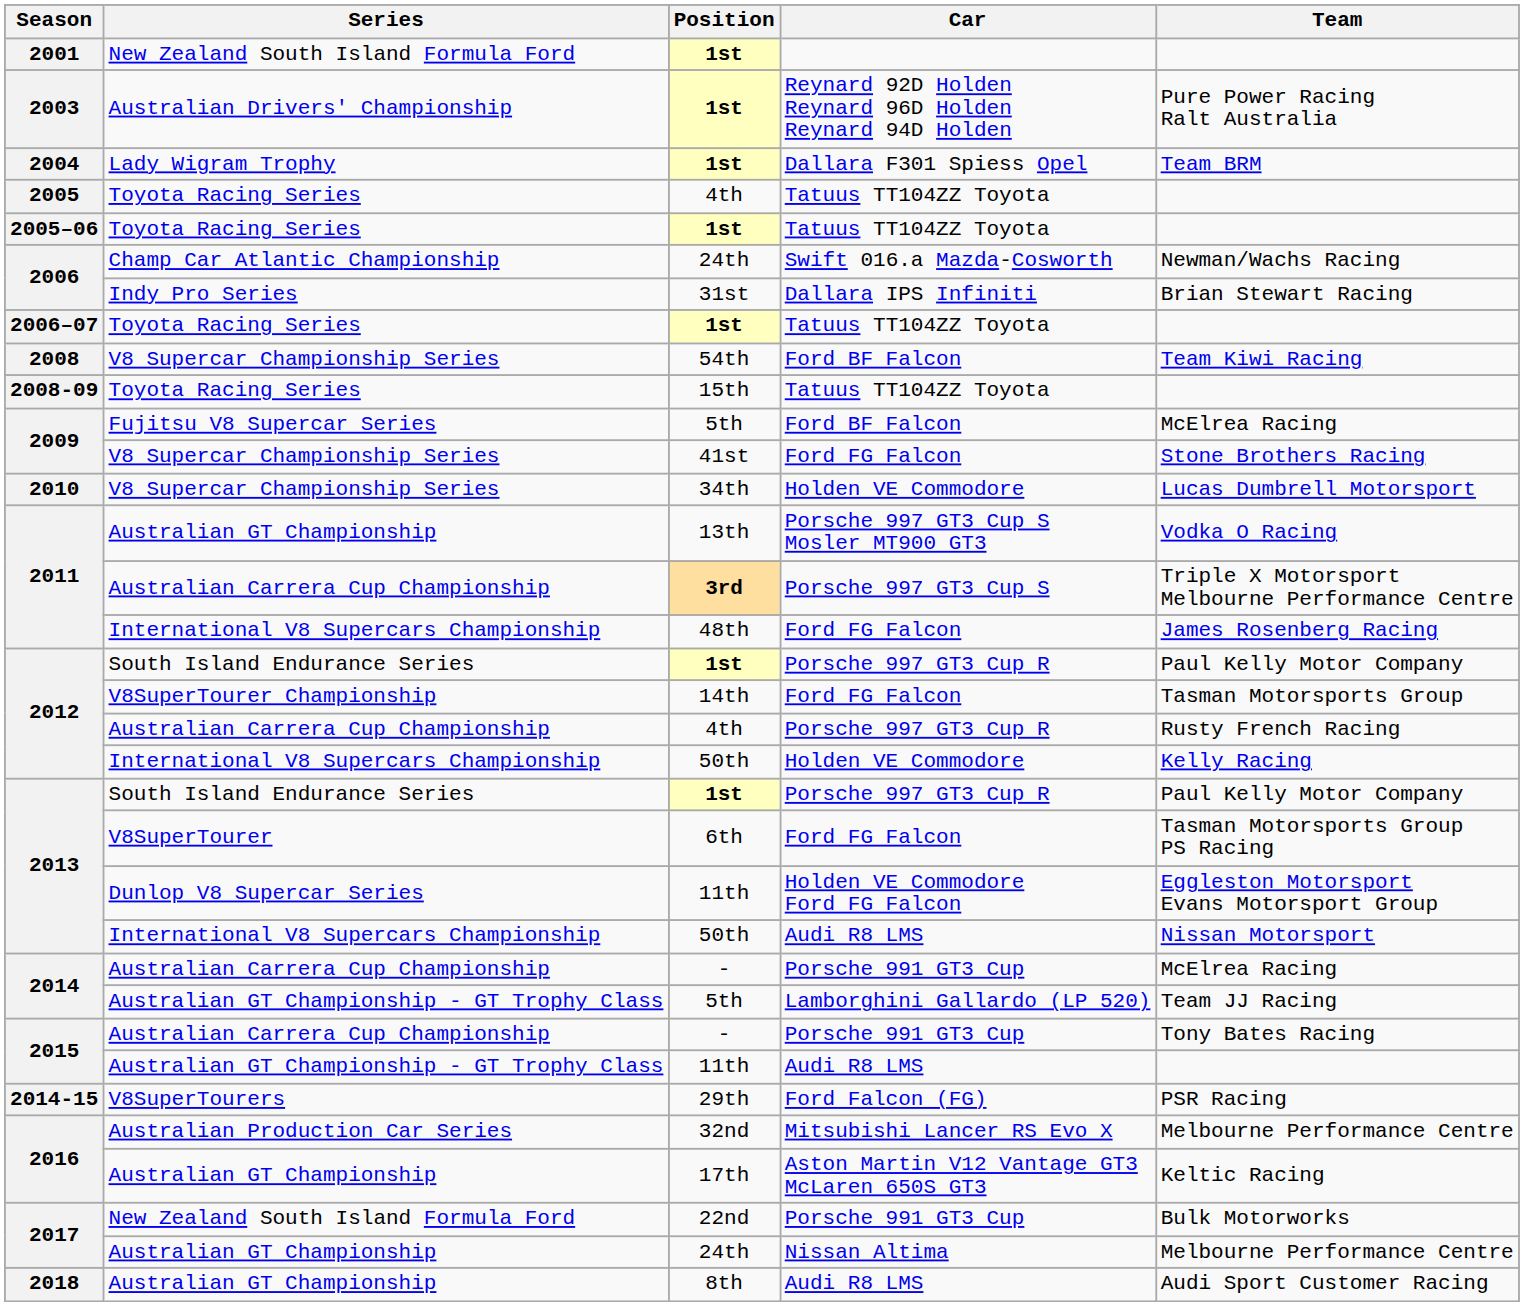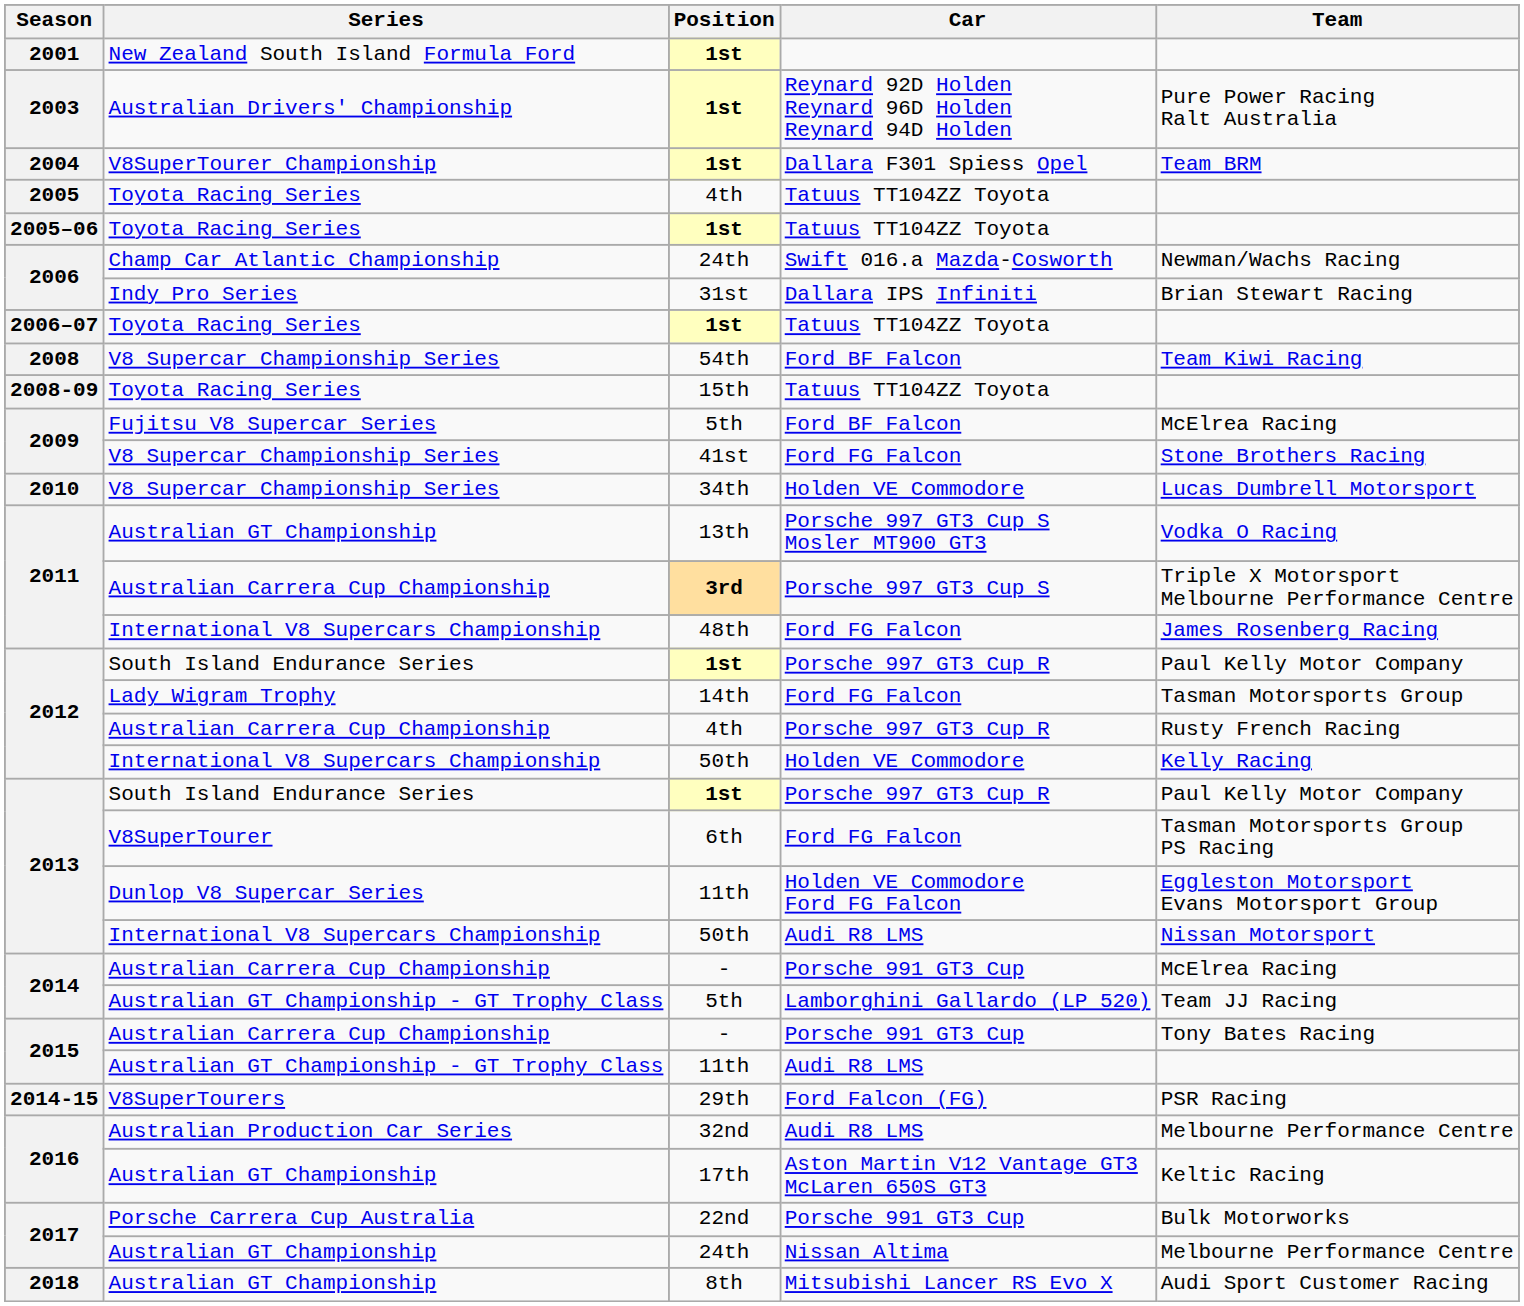2004 / 1st | Series: Lady Wigram Trophy -> V8SuperTourer Championship
14th | Series: V8SuperTourer Championship -> Lady Wigram Trophy
32nd | Car: Mitsubishi Lancer RS Evo X -> Audi R8 LMS
22nd | Series: New Zealand South Island Formula Ford -> Porsche Carrera Cup Australia
8th | Car: Audi R8 LMS -> Mitsubishi Lancer RS Evo X
